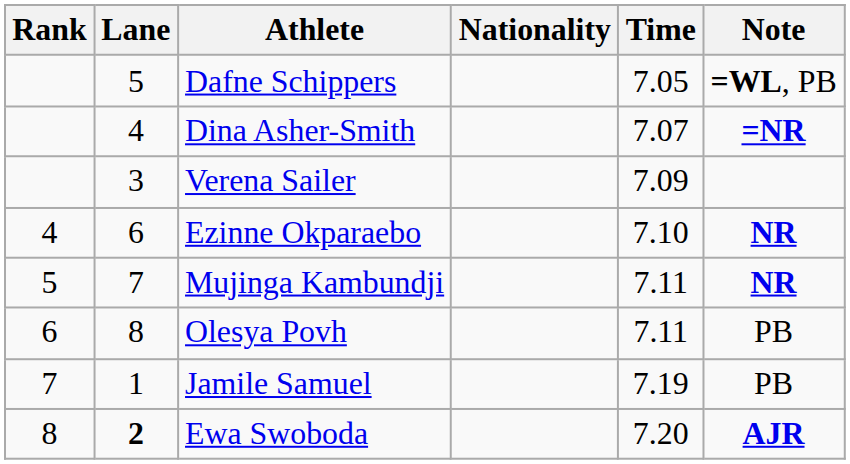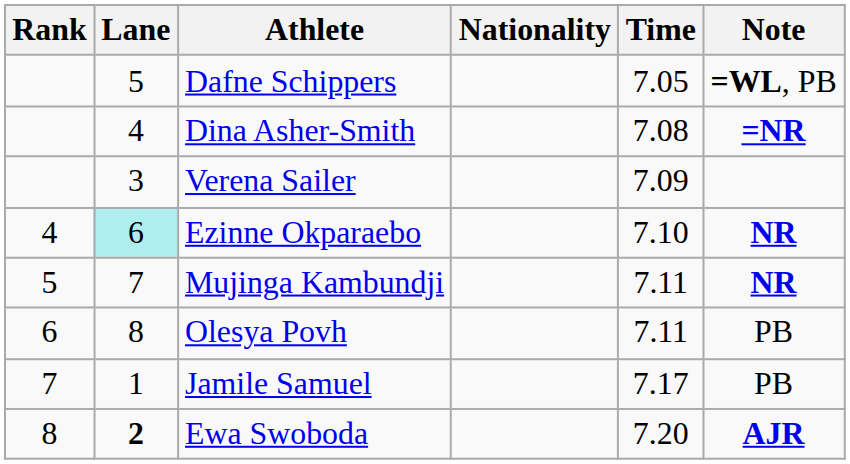Dina Asher-Smith | Time: 7.07 -> 7.08
Ezinne Okparaebo | Lane: no background -> paleturquoise background
Jamile Samuel | Time: 7.19 -> 7.17
